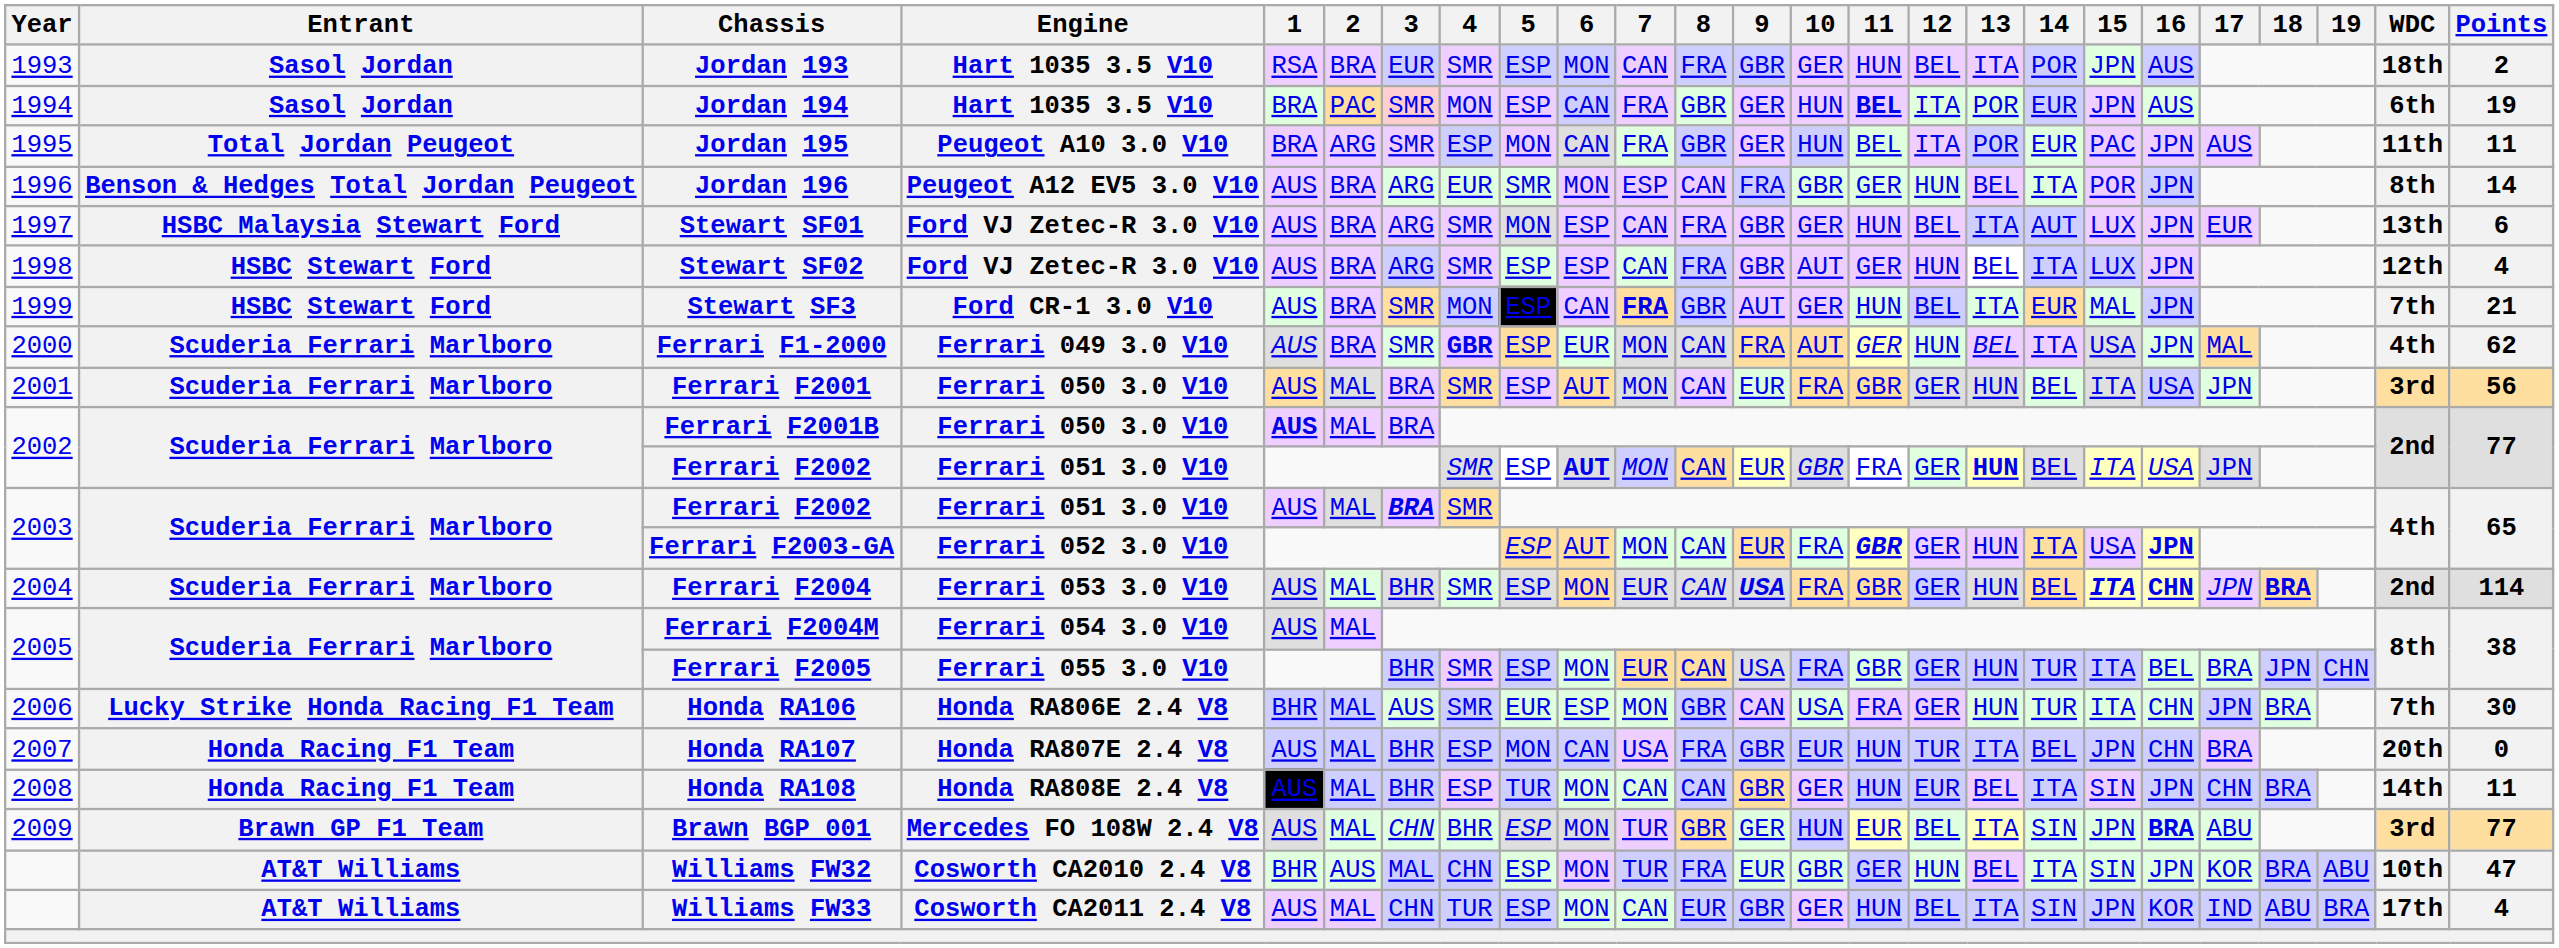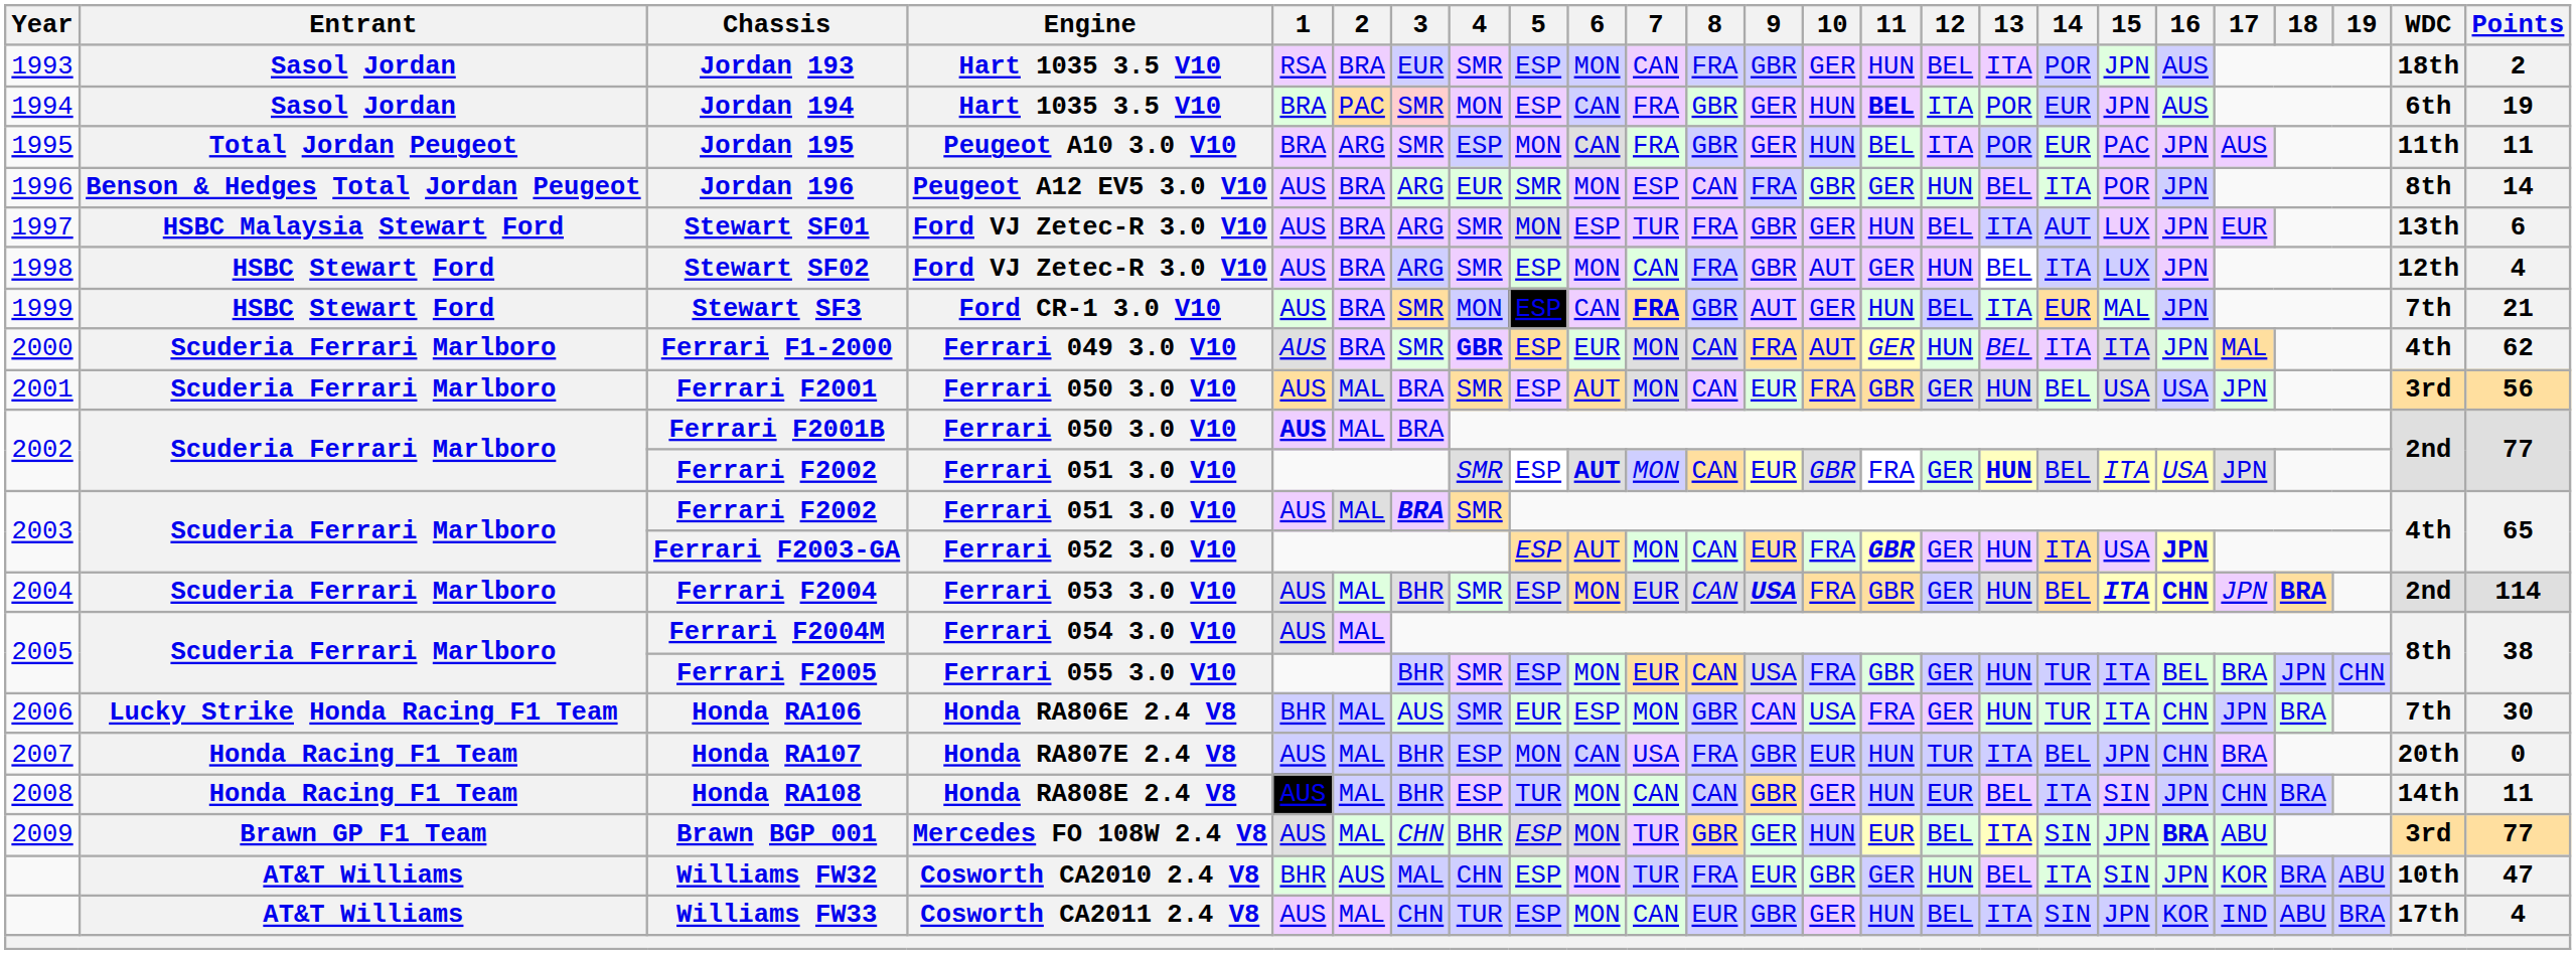Stewart SF01 | 7: CAN -> TUR
Stewart SF02 | 6: ESP -> MON
Ferrari F1-2000 | 15: USA -> ITA
Ferrari F2001 | 15: ITA -> USA
